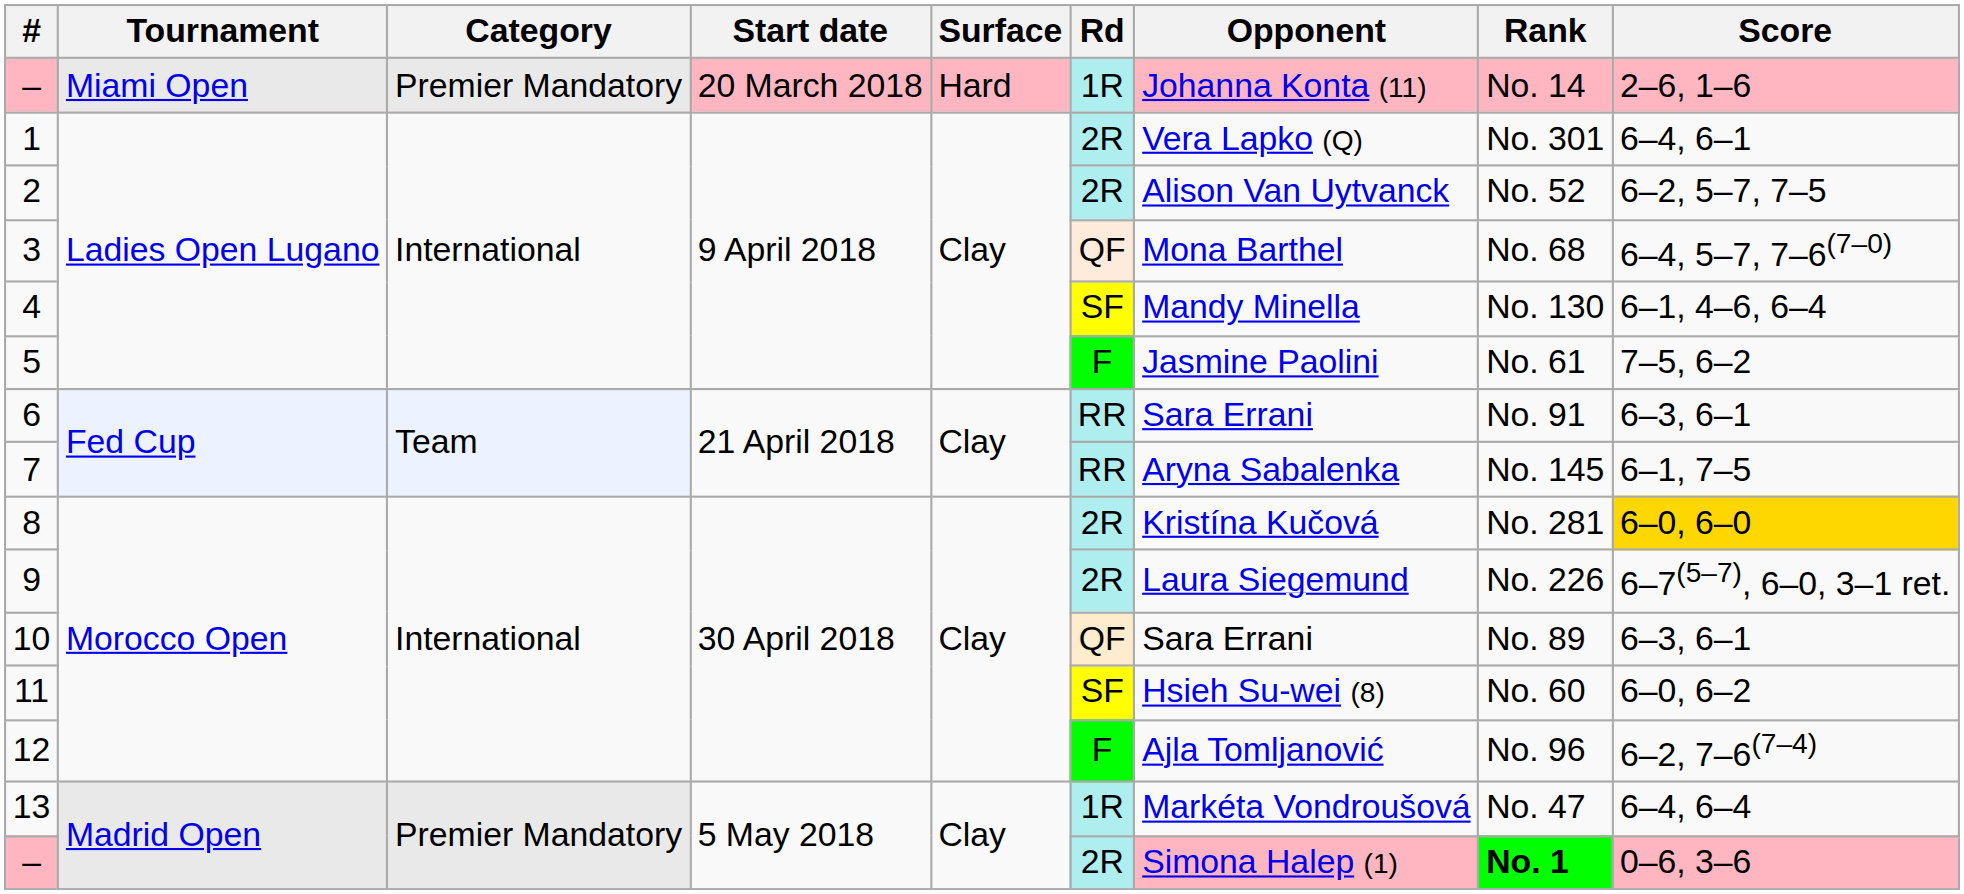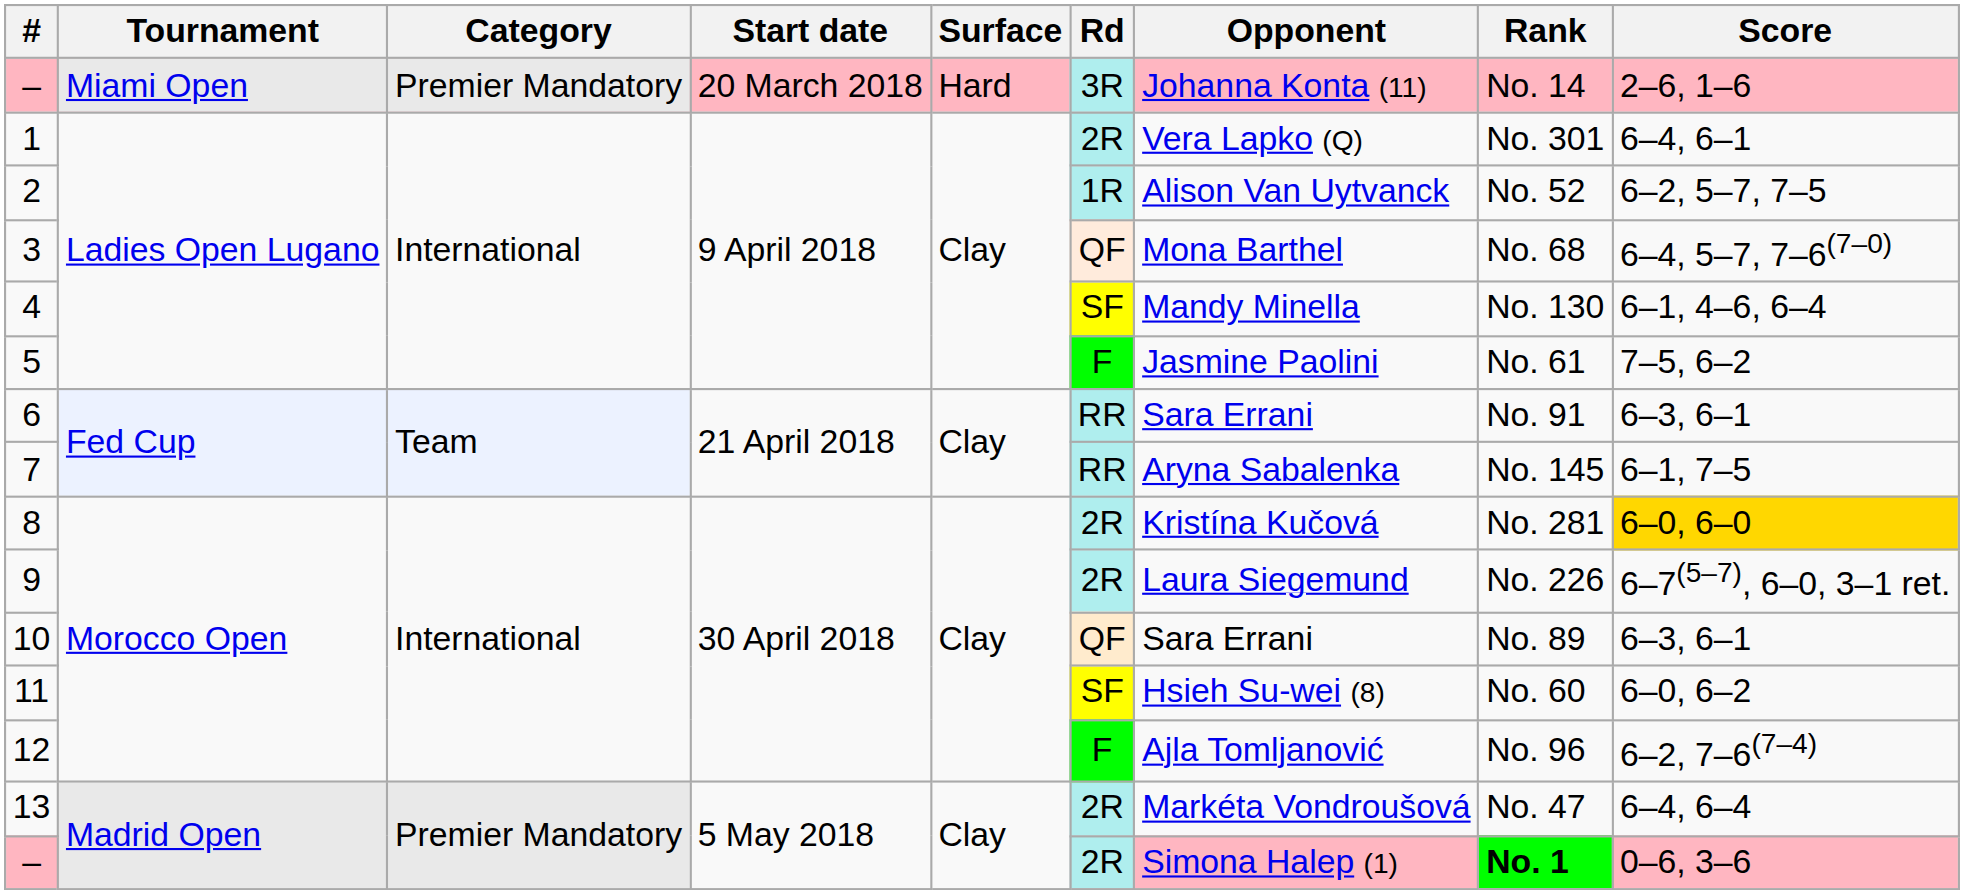– / Miami Open | Rd: 1R -> 3R
2 | Rd: 2R -> 1R
13 | Rd: 1R -> 2R
